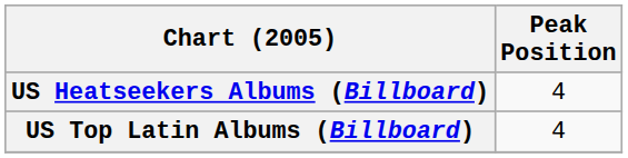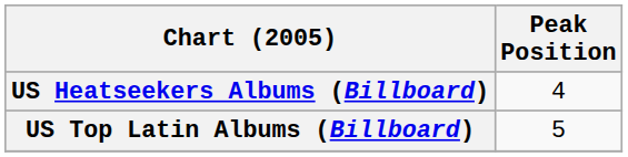US Top Latin Albums (Billboard) | Peak Position: 4 -> 5
